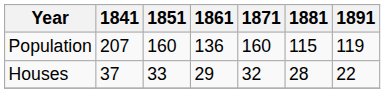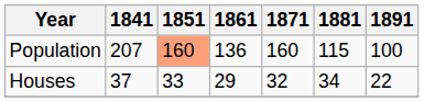Population | 1851: no background -> lightsalmon background
Population | 1891: 119 -> 100
Houses | 1881: 28 -> 34
